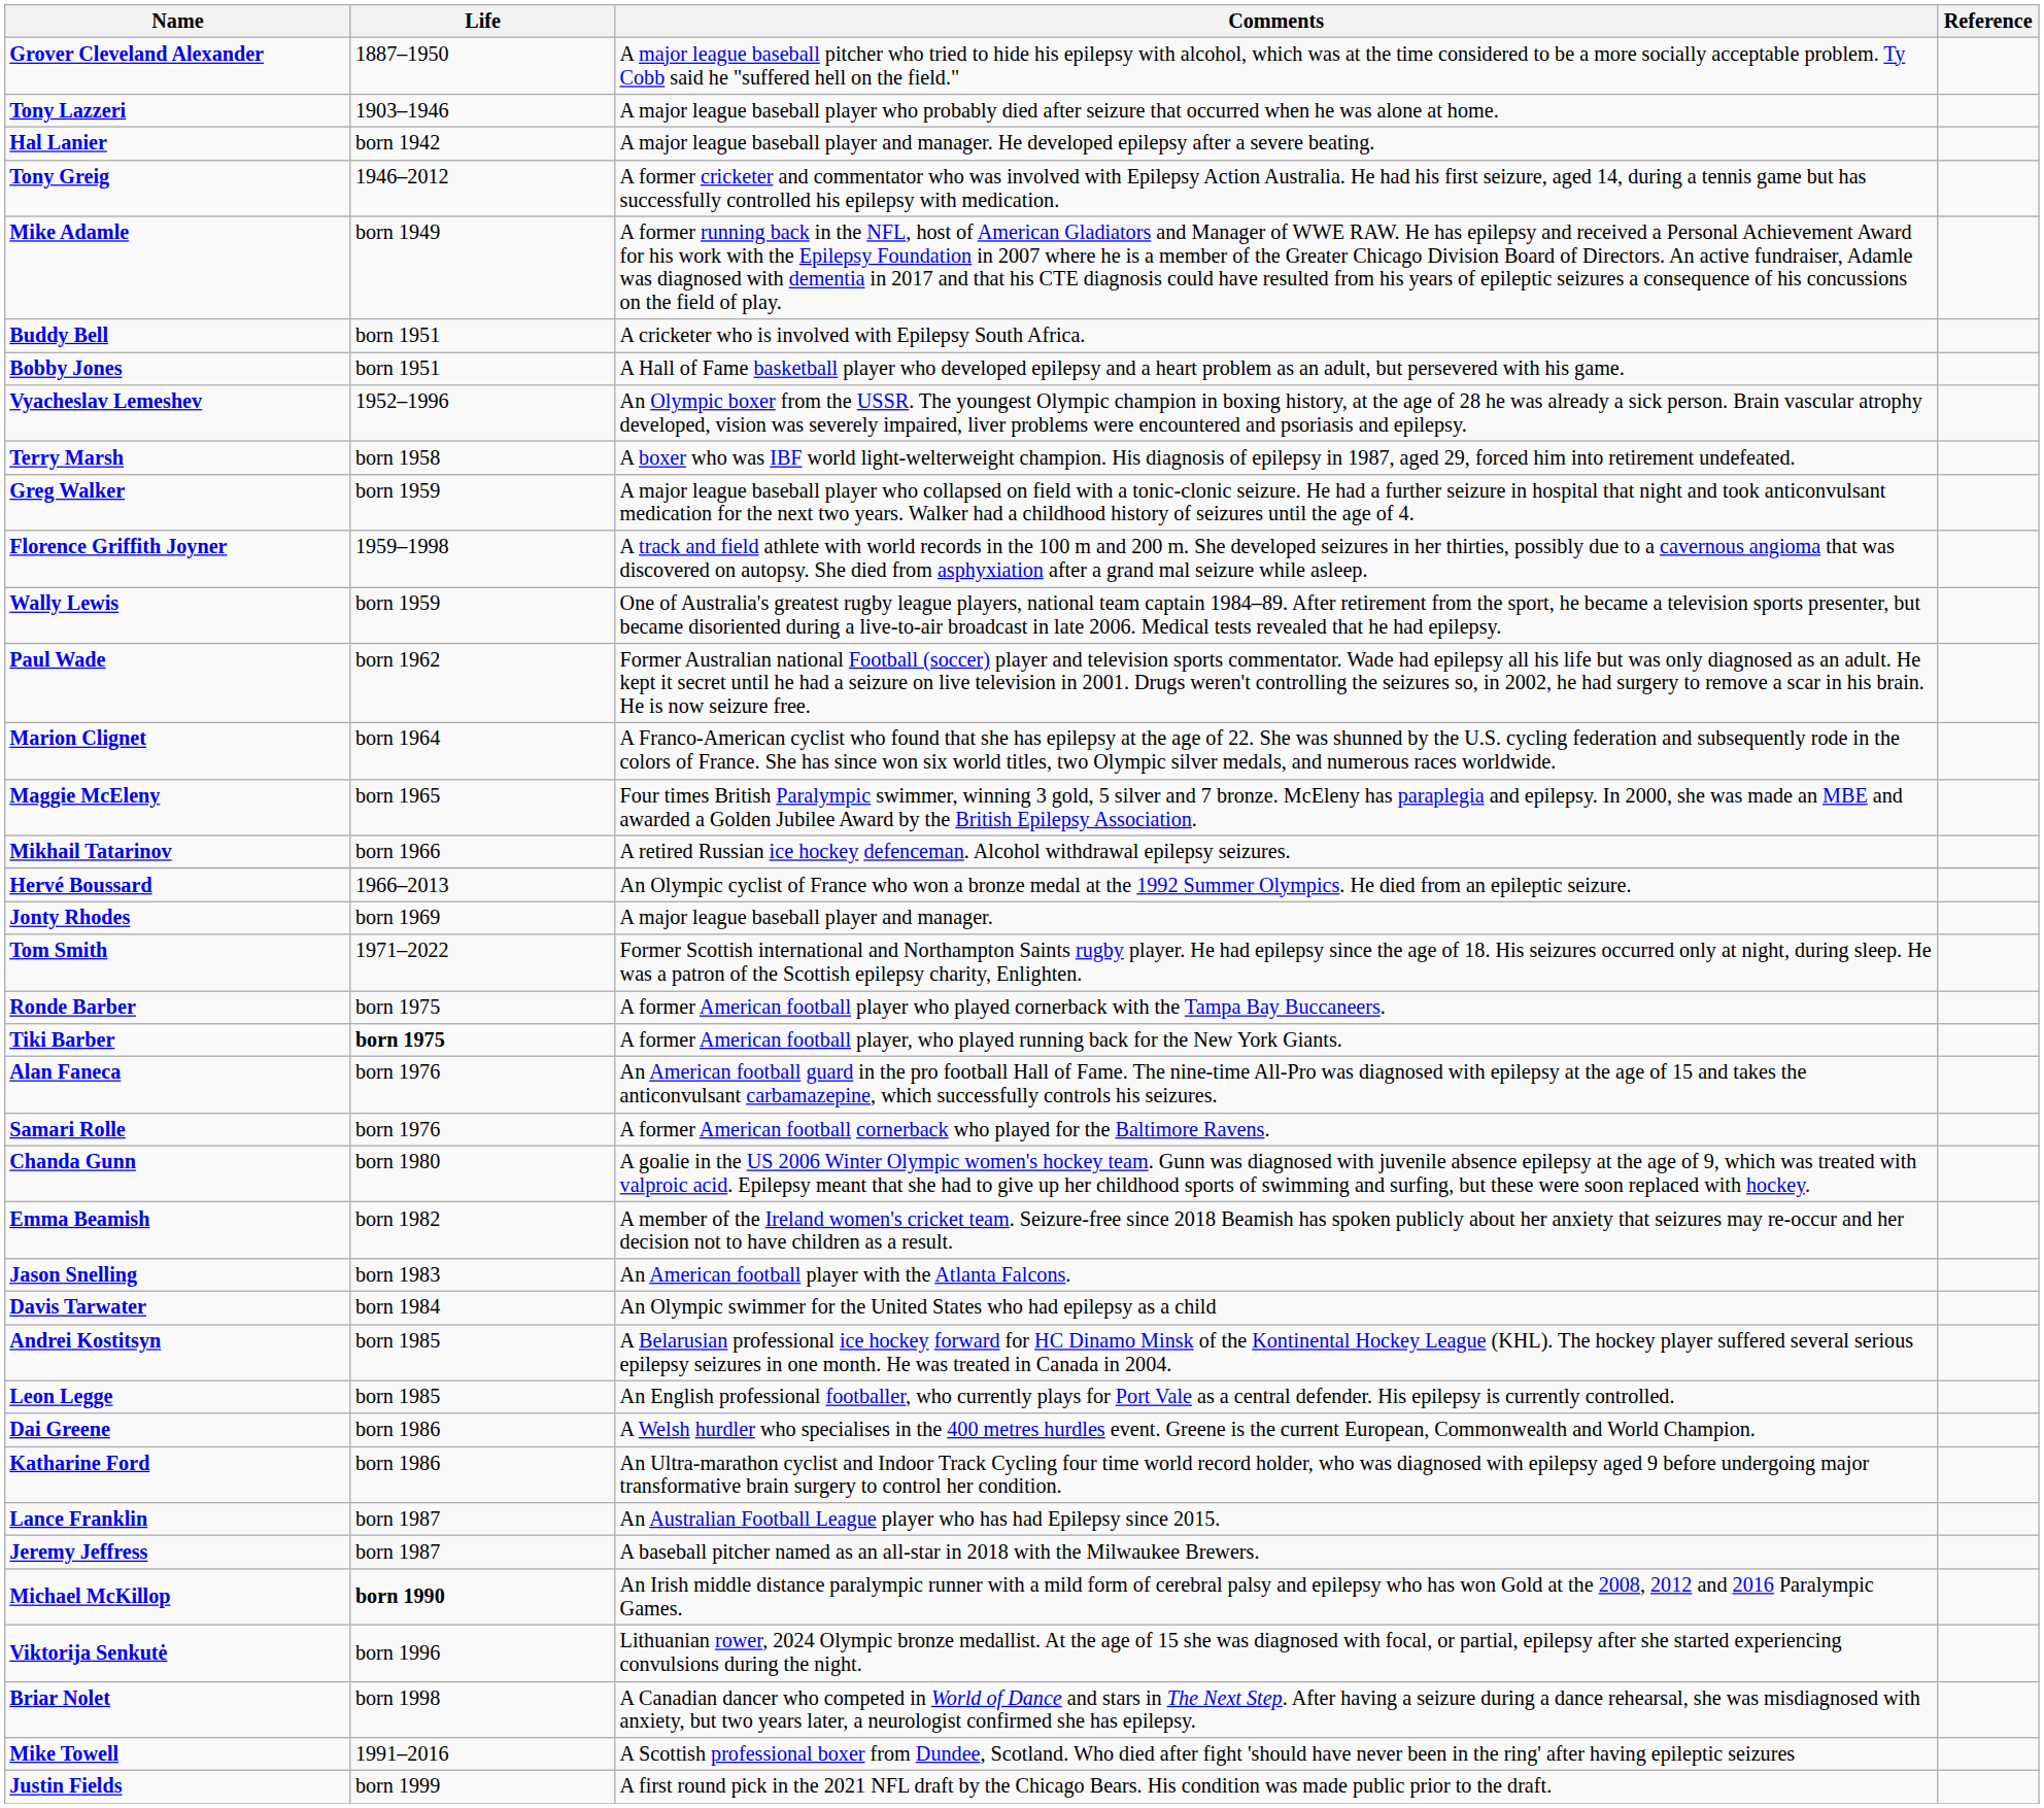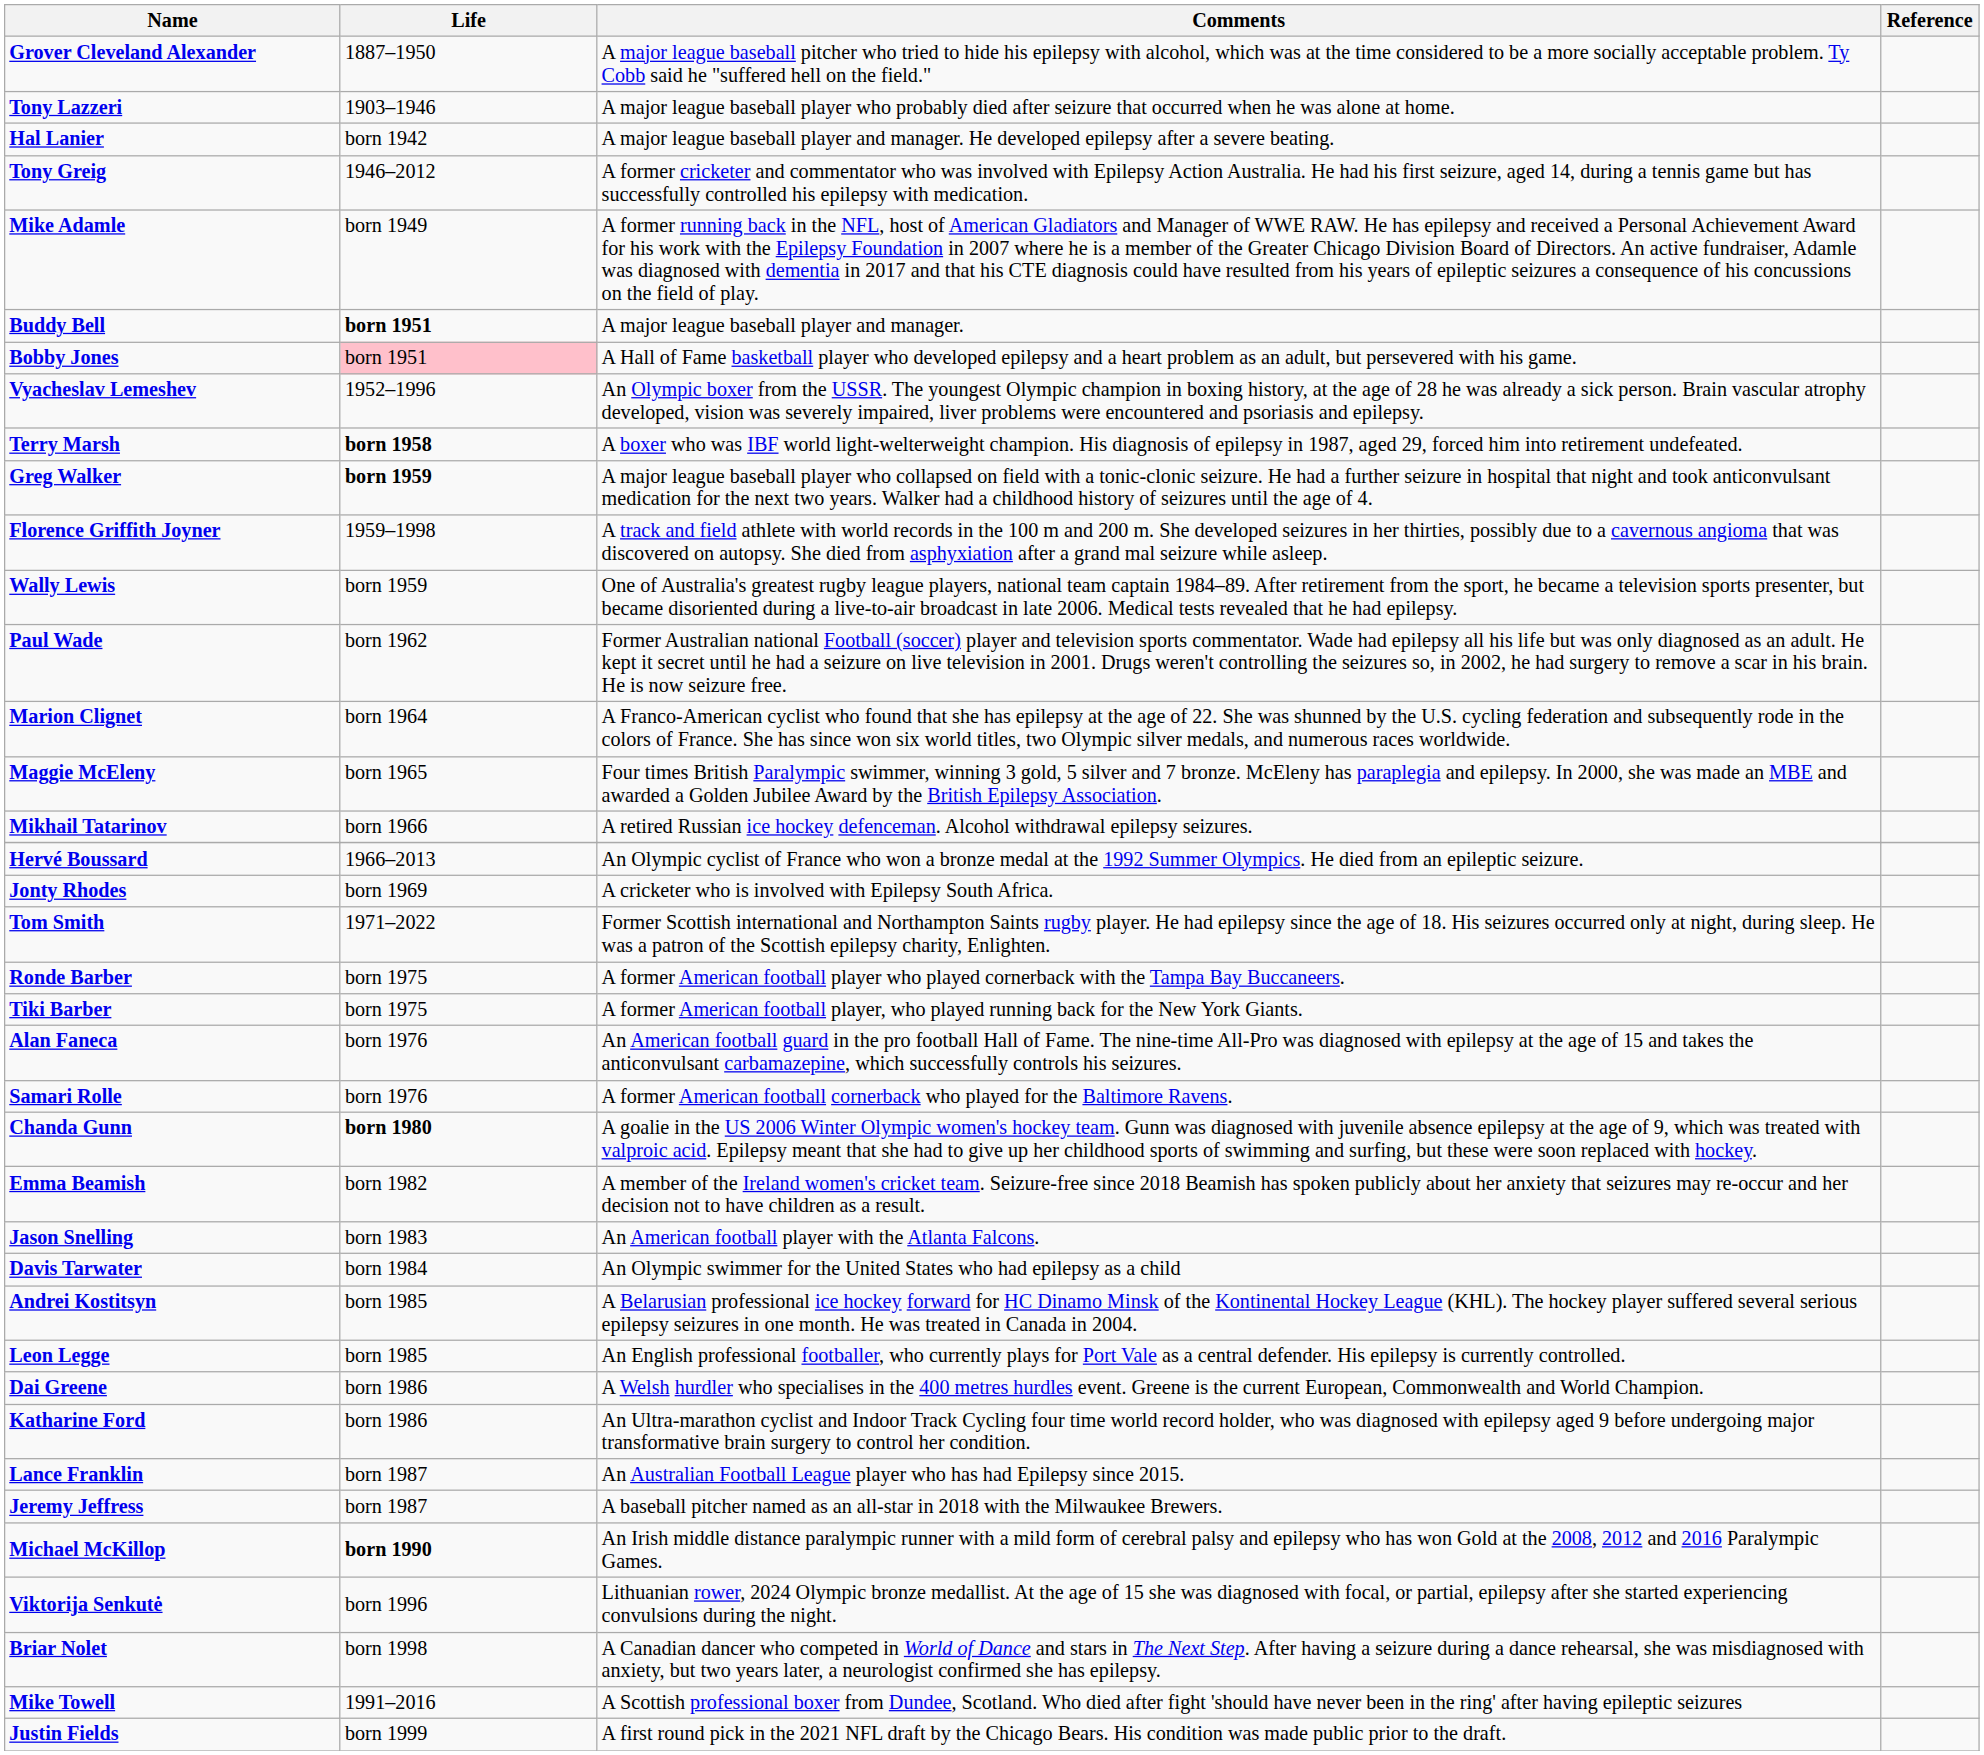Buddy Bell | Life: normal -> bold
Buddy Bell | Comments: A cricketer who is involved with Epilepsy South Africa. -> A major league baseball player and manager.
Bobby Jones | Life: no background -> pink background
Terry Marsh | Life: normal -> bold
Greg Walker | Life: normal -> bold
Jonty Rhodes | Comments: A major league baseball player and manager. -> A cricketer who is involved with Epilepsy South Africa.
Tiki Barber | Life: bold -> normal
Chanda Gunn | Life: normal -> bold
